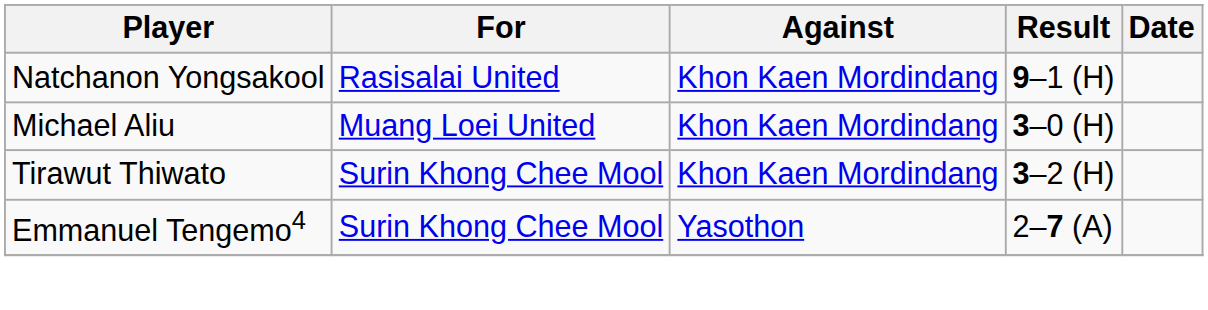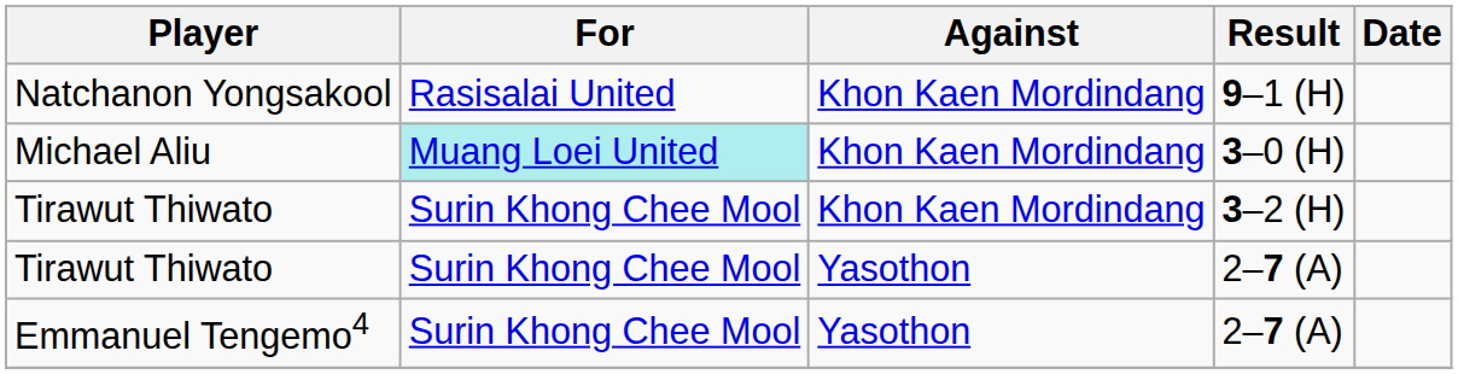Michael Aliu | For: no background -> paleturquoise background
+ row: Tirawut Thiwato | Surin Khong Chee Mool | Yasothon | 2–7 (A)
